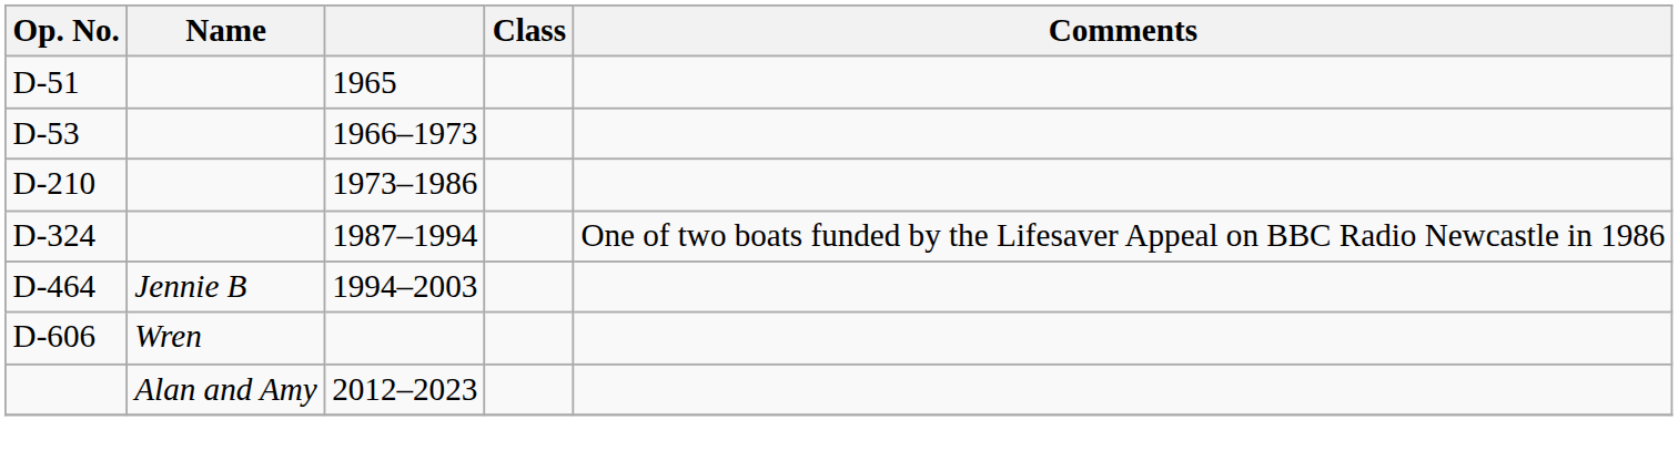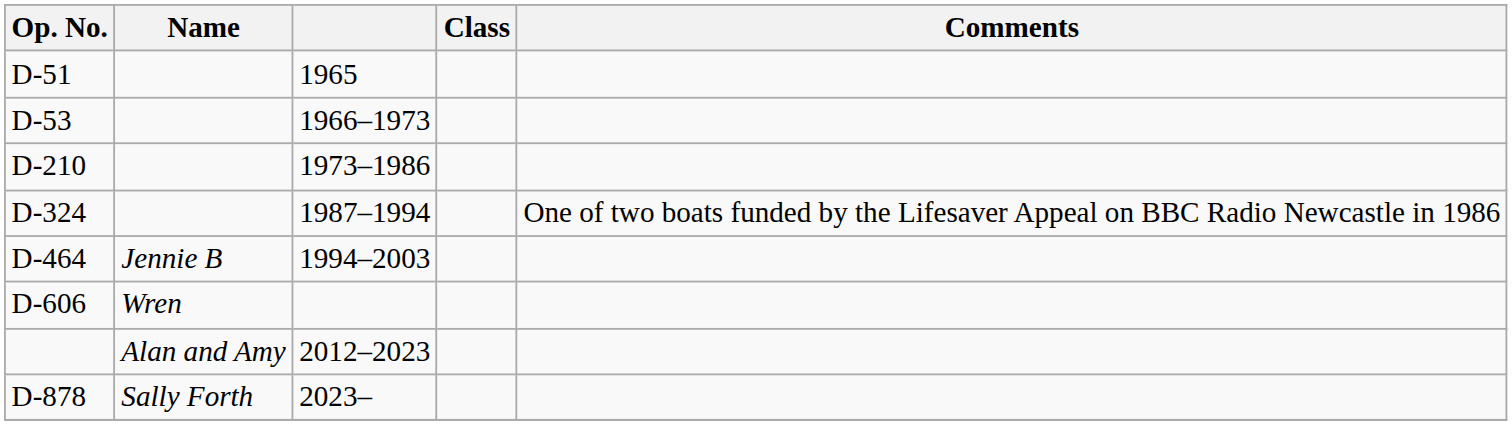+ row: D-878 | Sally Forth | 2023–
